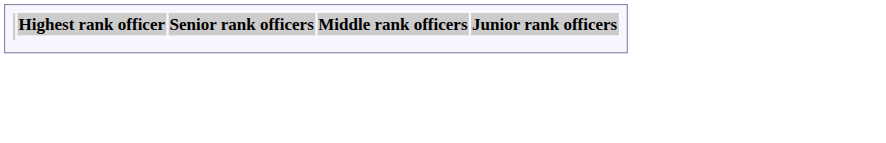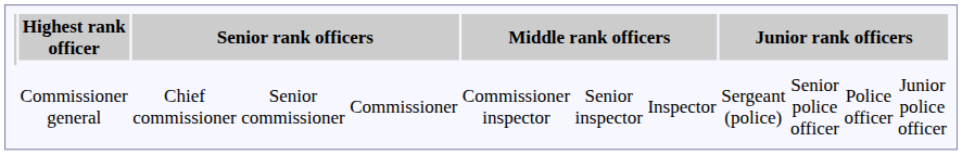+ row: Commissioner general | Chief commissioner | Senior commissioner | Commissioner | Commissioner inspector | Senior inspector | Inspector | Sergeant (police) | Senior police officer | Police officer | Junior police officer
